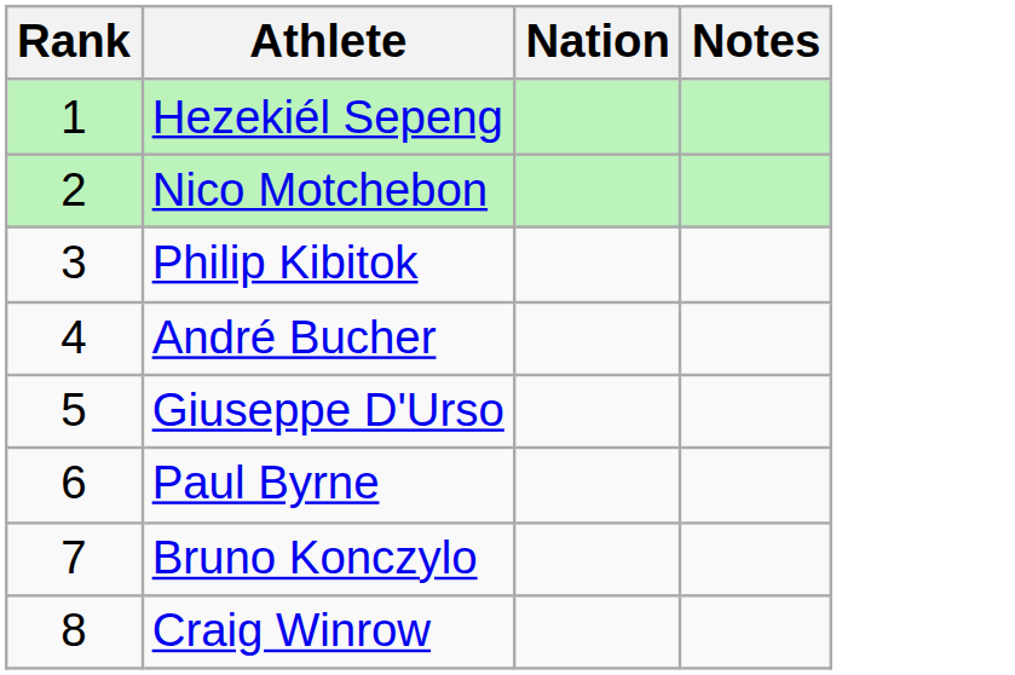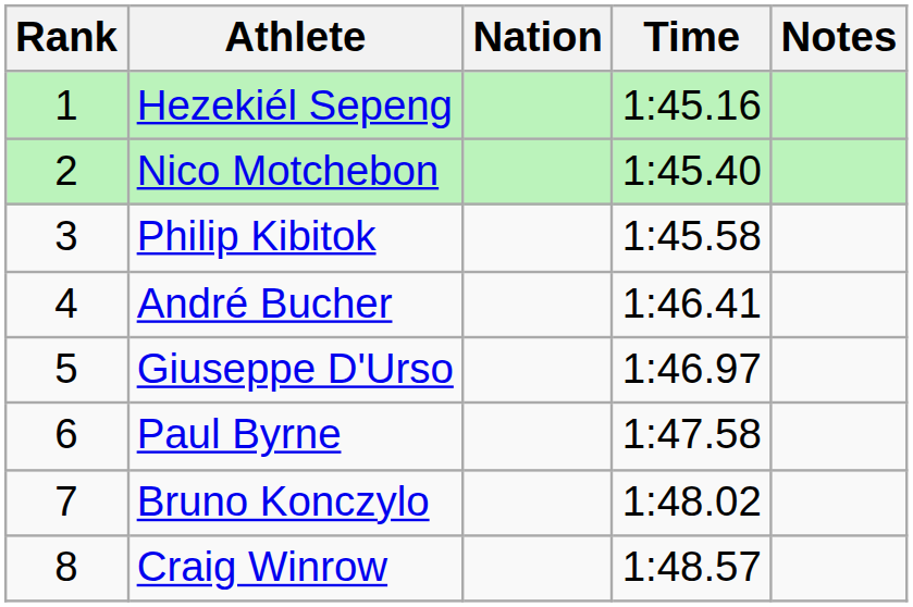+ column: Time | 1:45.16 | 1:45.40 | 1:45.58 | 1:46.41 | 1:46.97 | 1:47.58 | 1:48.02 | 1:48.57
